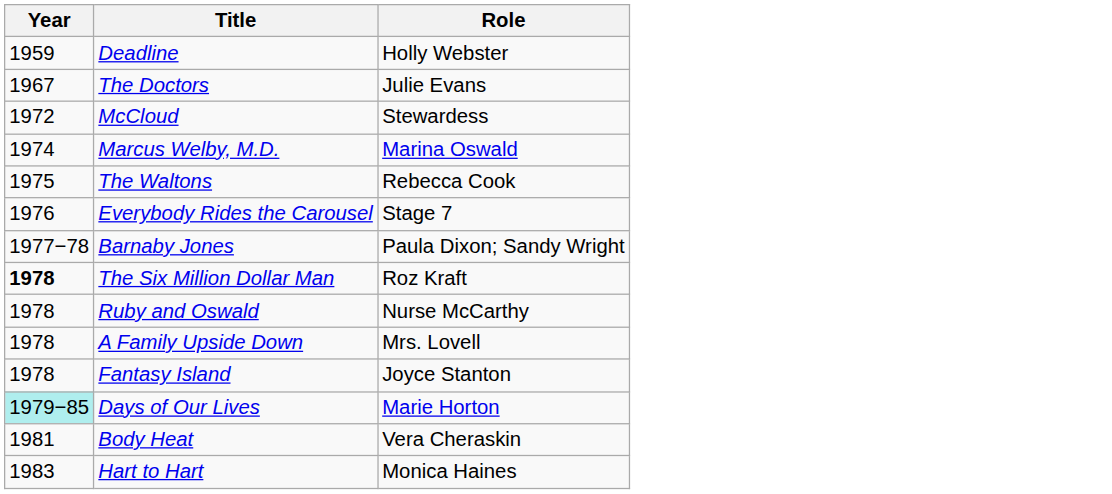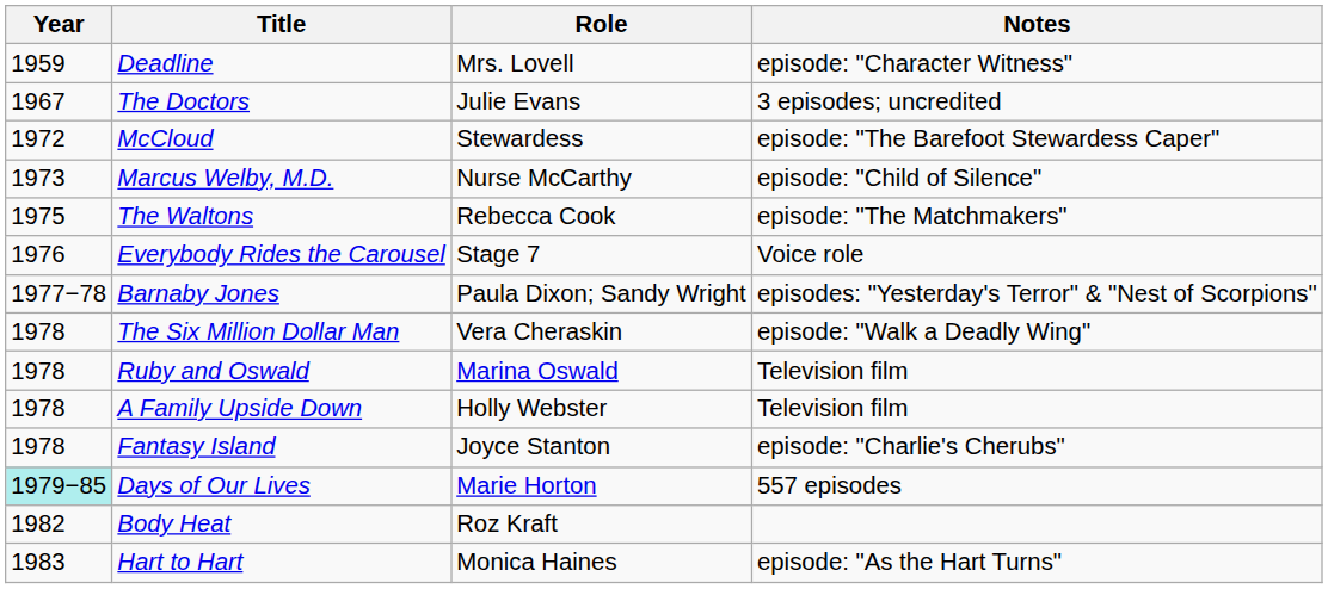+ column: Notes | episode: "Character Witness" | 3 episodes; uncredited | episode: "The Barefoot Stewardess Caper" | episode: "Child of Silence" | episode: "The Matchmakers" | Voice role | episodes: "Yesterday's Terror" & "Nest of Scorpions" | episode: "Walk a Deadly Wing" | Television film | Television film | episode: "Charlie's Cherubs" | 557 episodes | episode: "As the Hart Turns"
Deadline | Role: Holly Webster -> Mrs. Lovell
Marcus Welby, M.D. | Year: 1974 -> 1973
Marcus Welby, M.D. | Role: Marina Oswald -> Nurse McCarthy
The Six Million Dollar Man | Year: bold -> normal
The Six Million Dollar Man | Role: Roz Kraft -> Vera Cheraskin
Ruby and Oswald | Role: Nurse McCarthy -> Marina Oswald
A Family Upside Down | Role: Mrs. Lovell -> Holly Webster
Body Heat | Year: 1981 -> 1982
Body Heat | Role: Vera Cheraskin -> Roz Kraft
